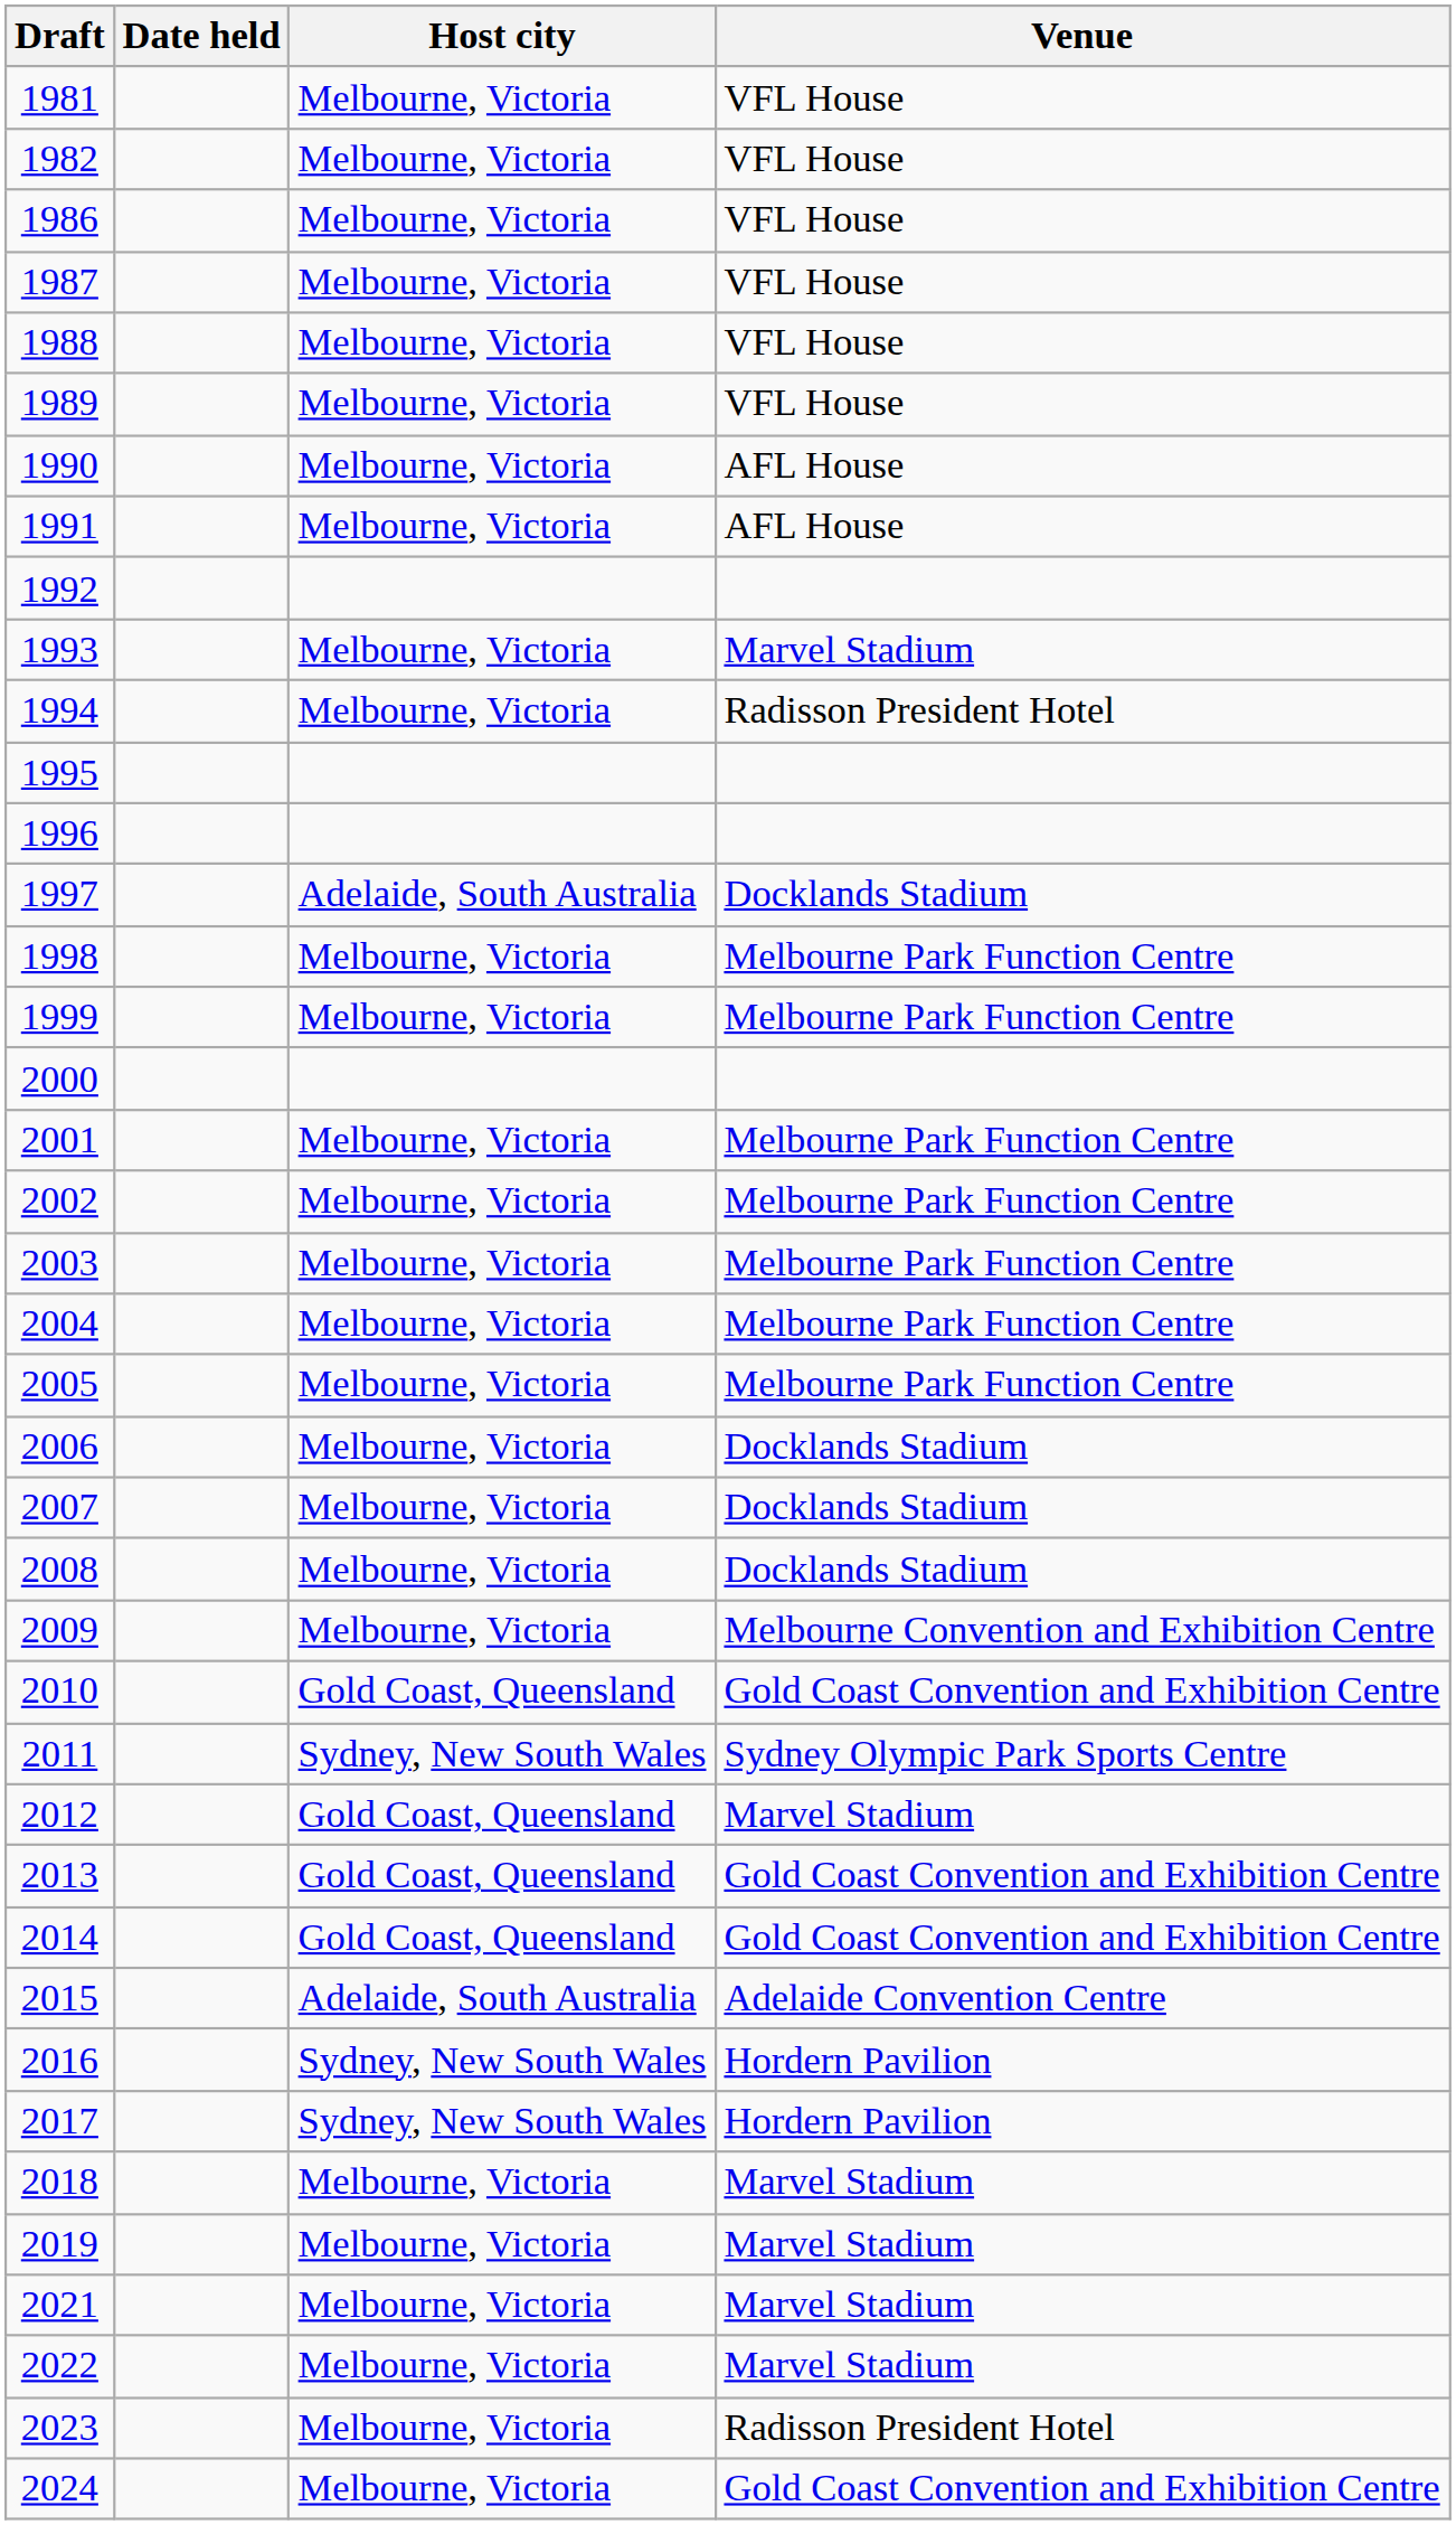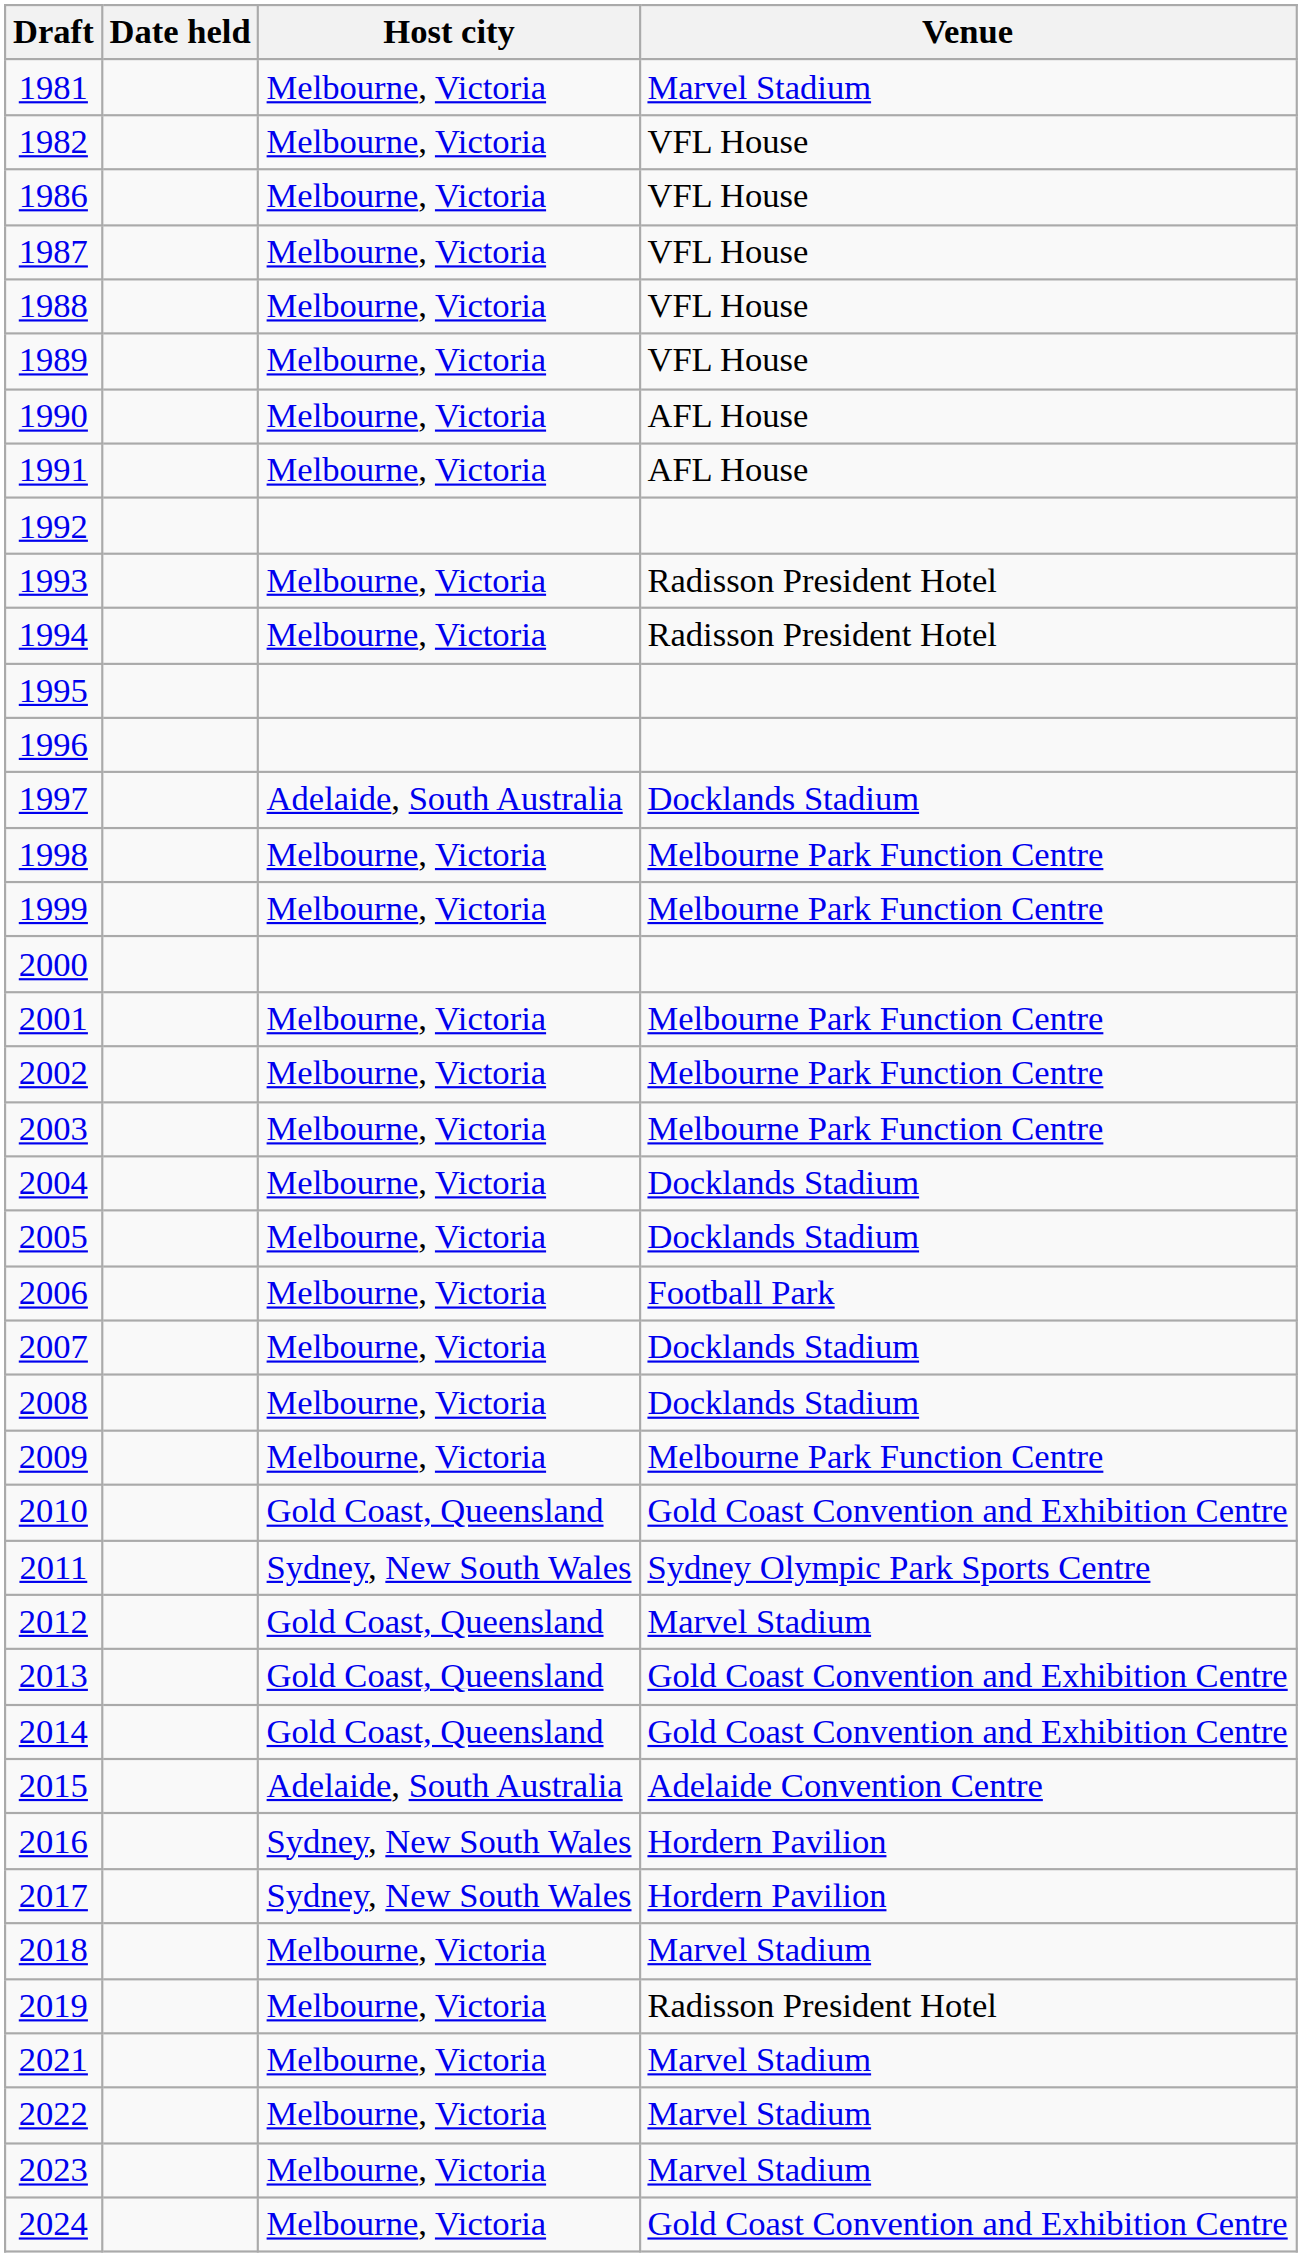1981 | Venue: VFL House -> Marvel Stadium
1993 | Venue: Marvel Stadium -> Radisson President Hotel
2004 | Venue: Melbourne Park Function Centre -> Docklands Stadium
2005 | Venue: Melbourne Park Function Centre -> Docklands Stadium
2006 | Venue: Docklands Stadium -> Football Park
2009 | Venue: Melbourne Convention and Exhibition Centre -> Melbourne Park Function Centre
2019 | Venue: Marvel Stadium -> Radisson President Hotel
2023 | Venue: Radisson President Hotel -> Marvel Stadium
